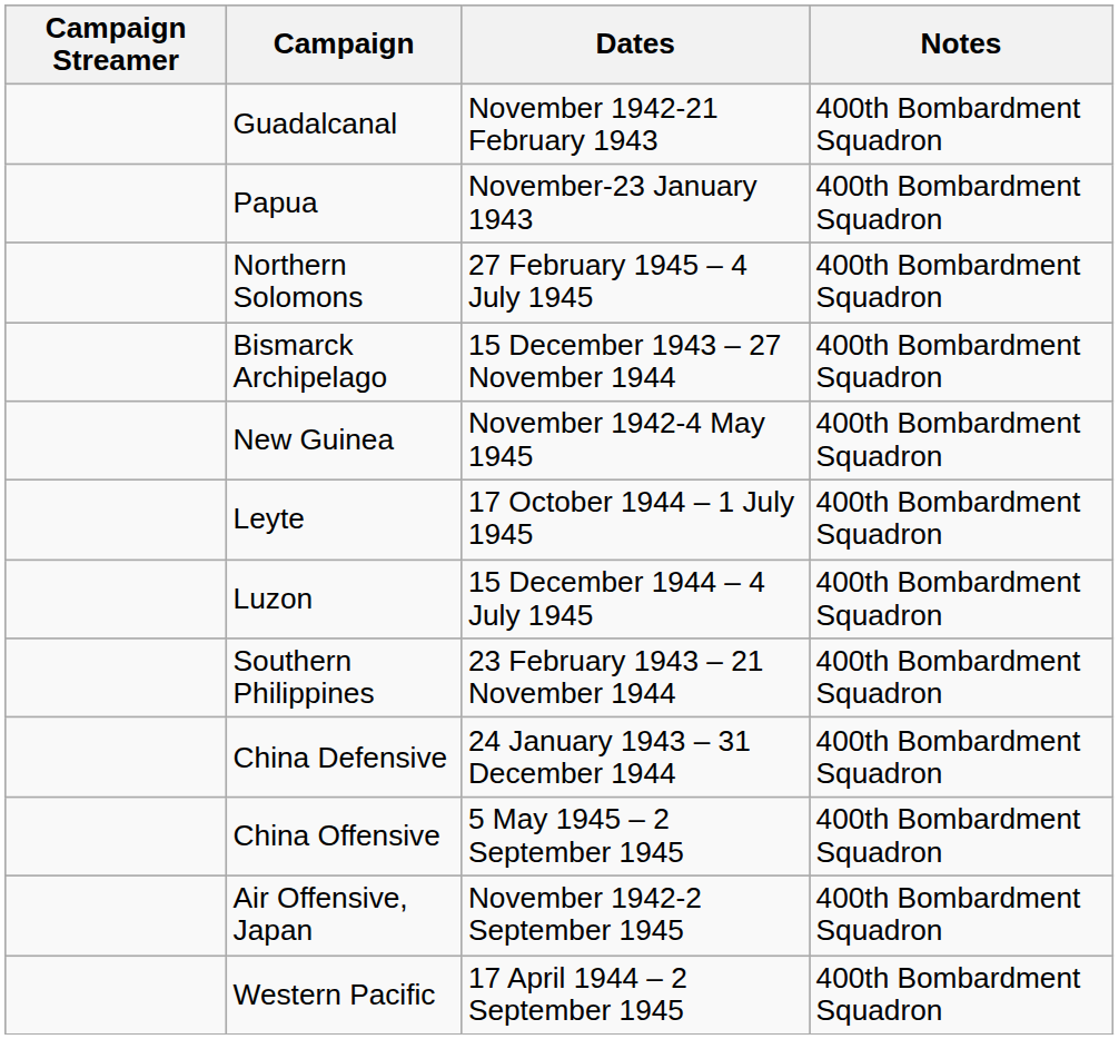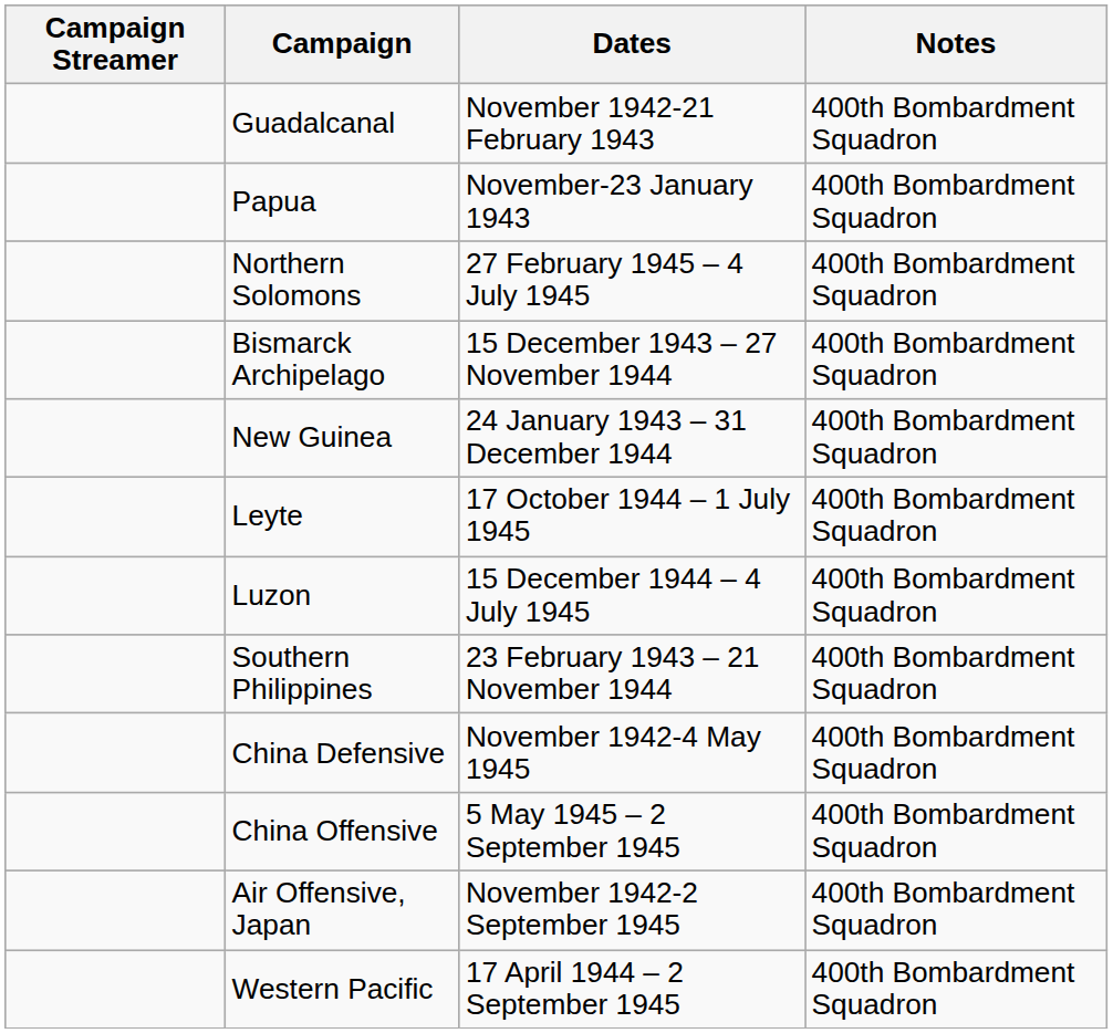New Guinea | Dates: November 1942-4 May 1945 -> 24 January 1943 – 31 December 1944
China Defensive | Dates: 24 January 1943 – 31 December 1944 -> November 1942-4 May 1945
